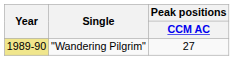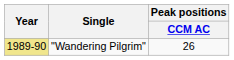"Wandering Pilgrim" | Peak positions / CCM AC: 27 -> 26
